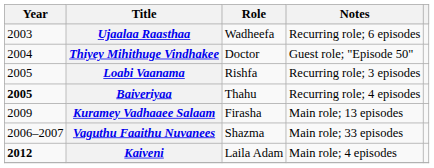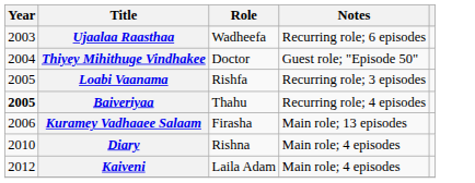Kuramey Vadhaaee Salaam | Year: 2009 -> 2006
- row: 2006–2007 | Vaguthu Faaithu Nuvanees | Shazma | Main role; 33 episodes
+ row: 2010 | Diary | Rishna | Main role; 4 episodes
Kaiveni | Year: bold -> normal
